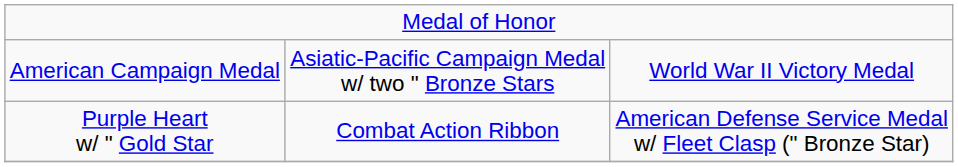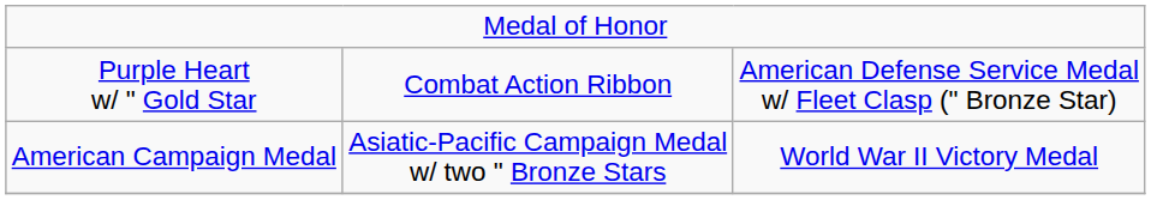rows swapped: Purple Heart w/ " Gold Star <-> American Campaign Medal
